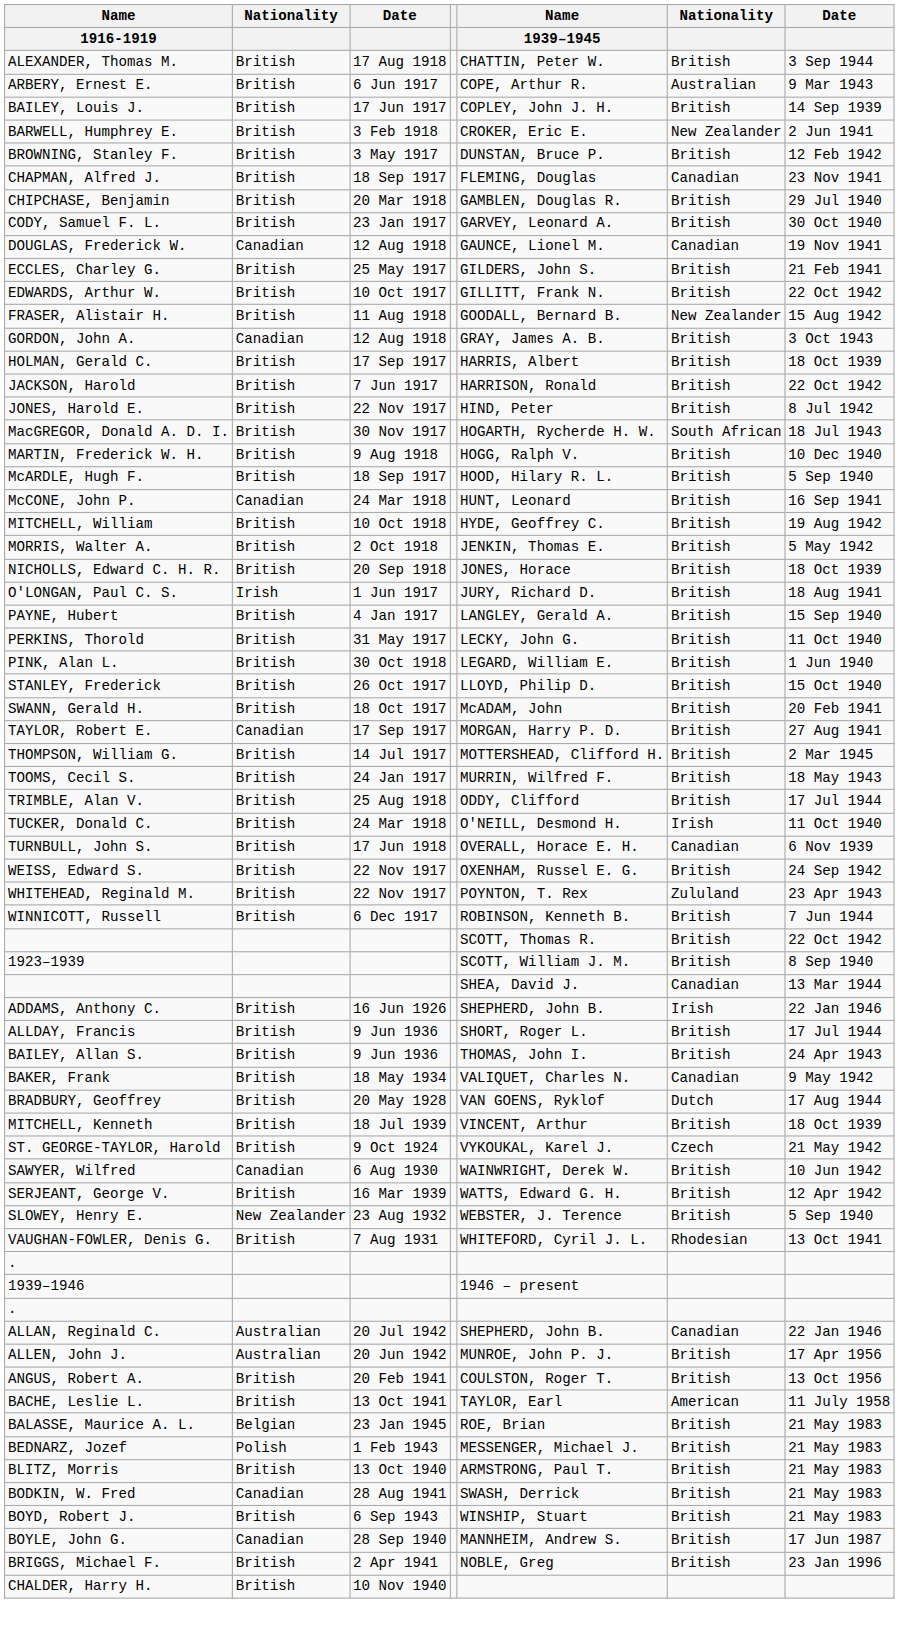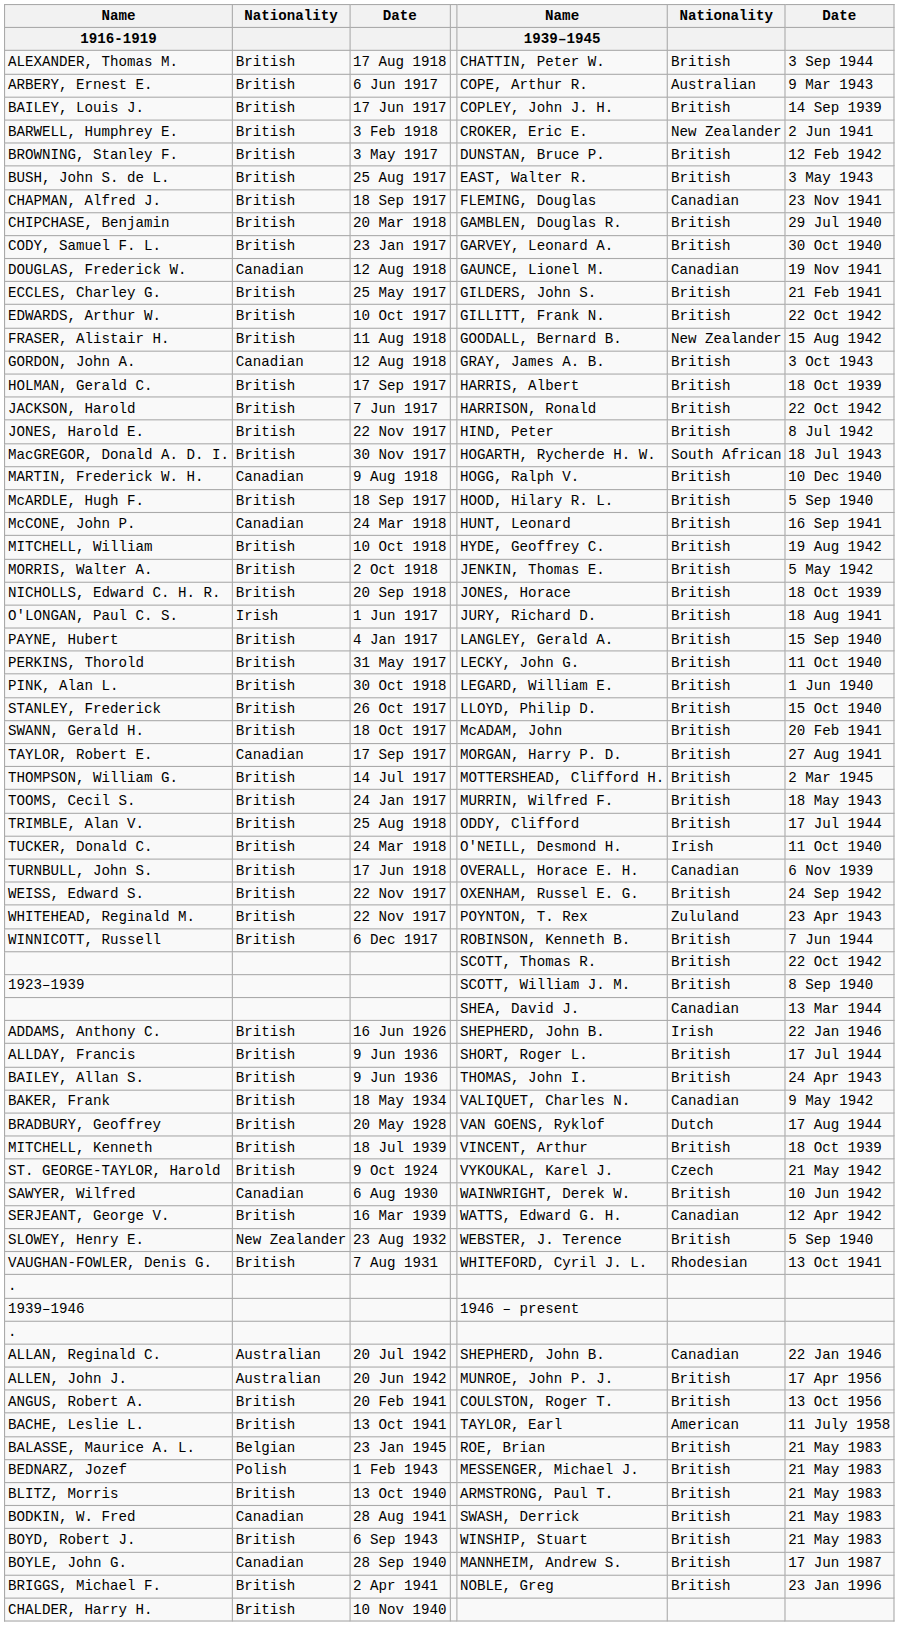+ row: BUSH, John S. de L. | British | 25 Aug 1917 | EAST, Walter R. | British | 3 May 1943
MARTIN, Frederick W. H. | column 2: British -> Canadian
SERJEANT, George V. | column 6: British -> Canadian
